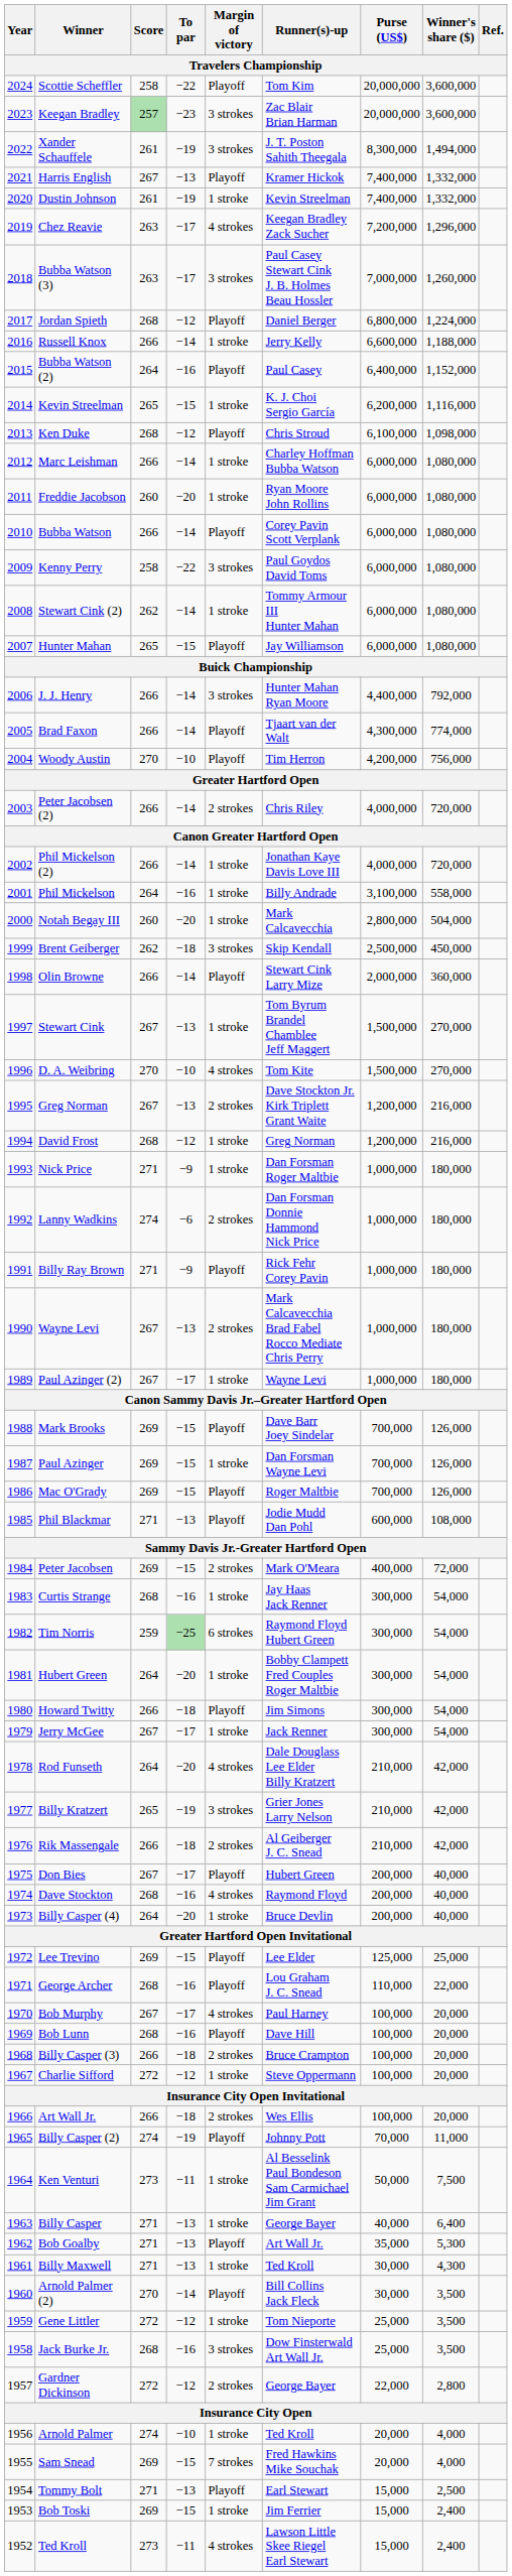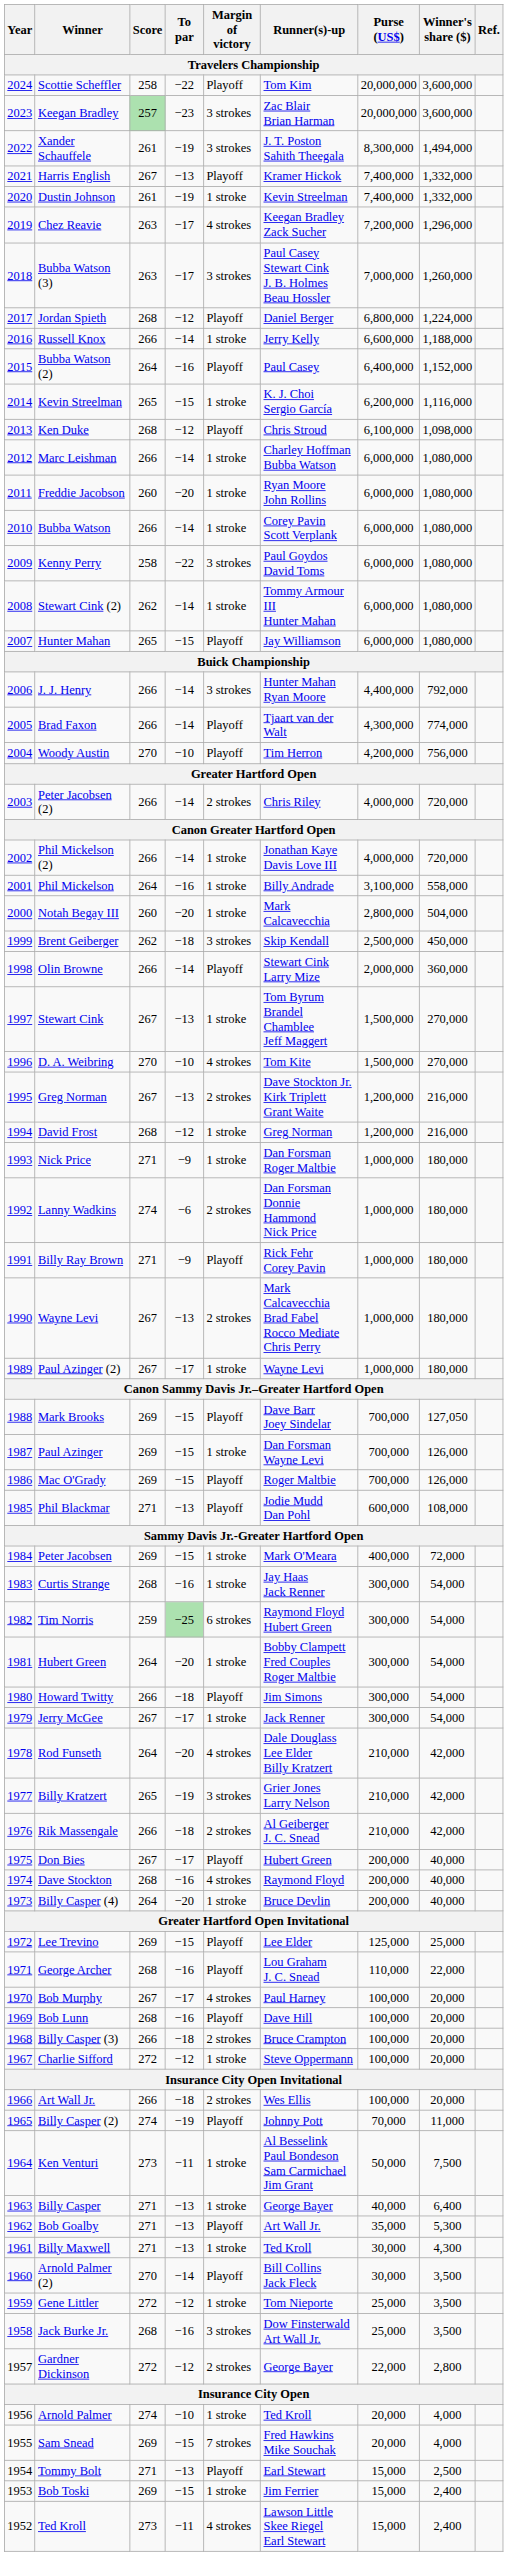Bubba Watson | Margin of victory: Playoff -> 1 stroke
Mark Brooks | Winner's share ($): 126,000 -> 127,050
Peter Jacobsen | Margin of victory: 2 strokes -> 1 stroke
